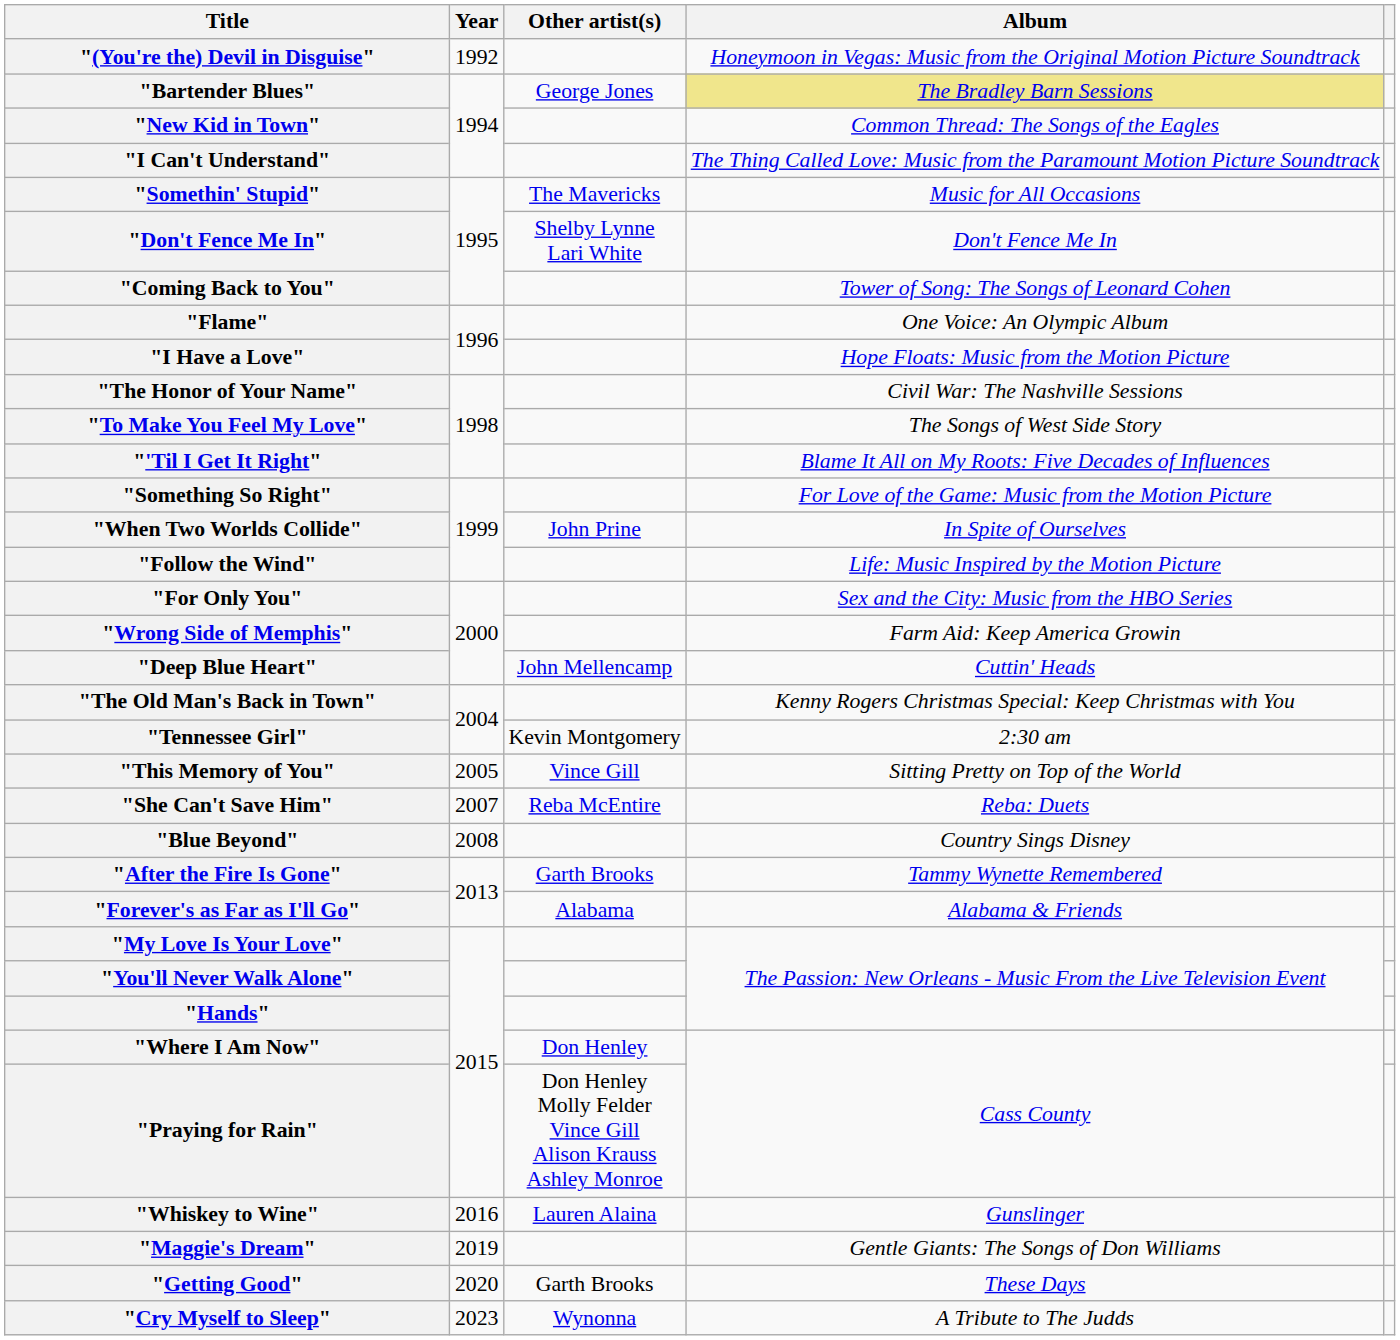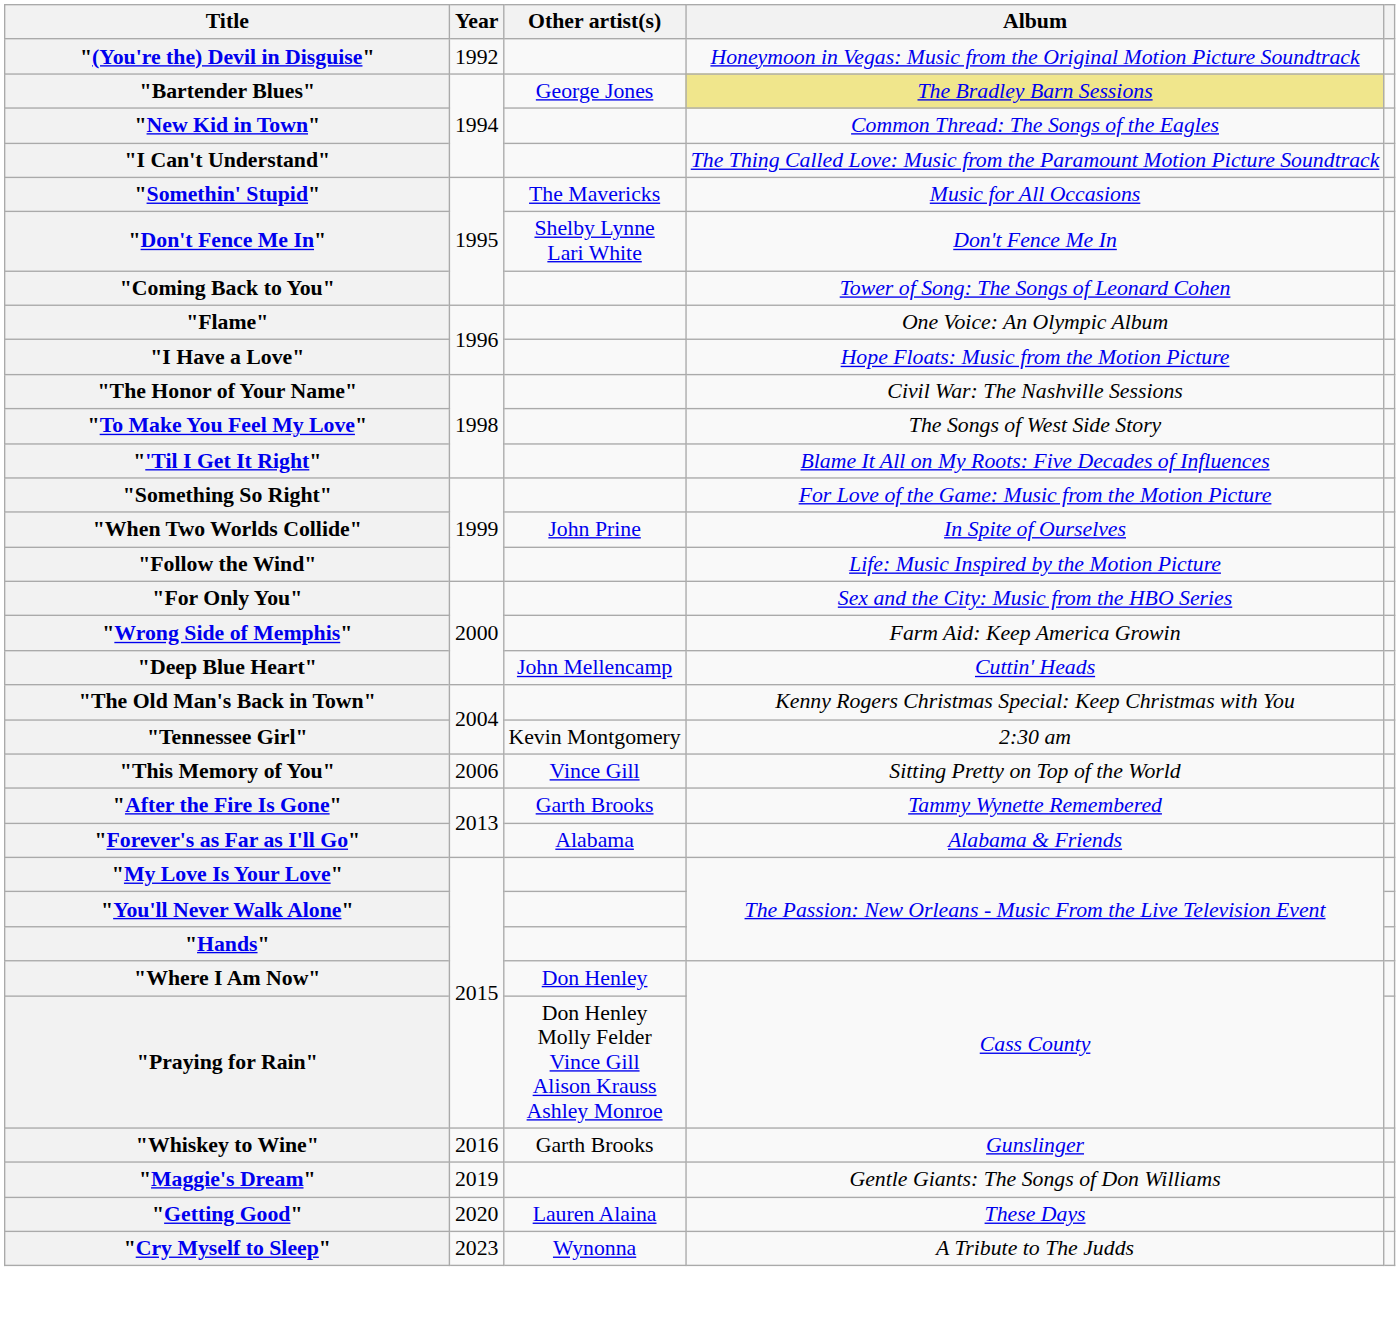"This Memory of You" | Year: 2005 -> 2006
- row: "She Can't Save Him" | 2007 | Reba McEntire | Reba: Duets
- row: "Blue Beyond" | 2008 | Country Sings Disney
"Whiskey to Wine" | Other artist(s): Lauren Alaina -> Garth Brooks
"Getting Good" | Other artist(s): Garth Brooks -> Lauren Alaina
